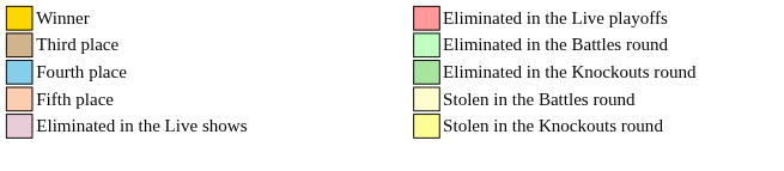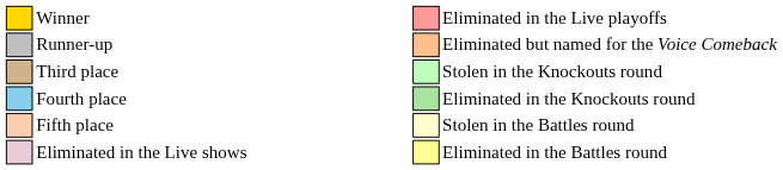+ row: Runner-up | Eliminated but named for the Voice Comeback
Third place | column 10: Eliminated in the Battles round -> Stolen in the Knockouts round
Eliminated in the Live shows | column 10: Stolen in the Knockouts round -> Eliminated in the Battles round
